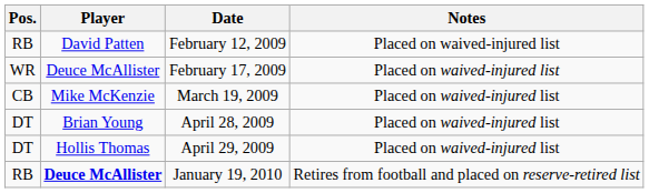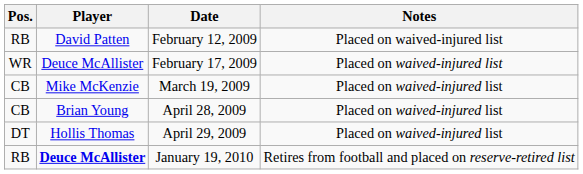April 28, 2009 | Pos.: DT -> CB
